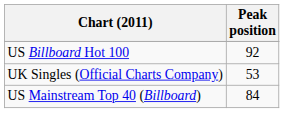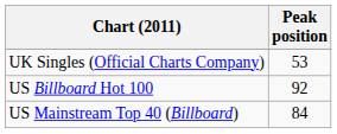rows swapped: UK Singles (Official Charts Company) <-> US Billboard Hot 100
